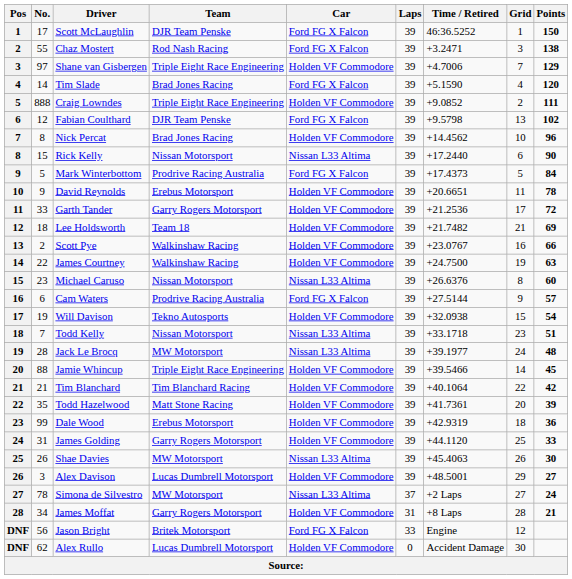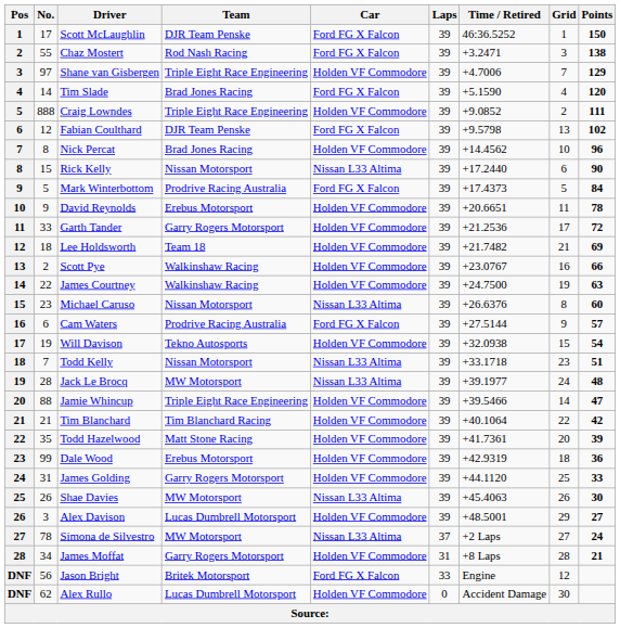Jamie Whincup | Points: 45 -> 47
